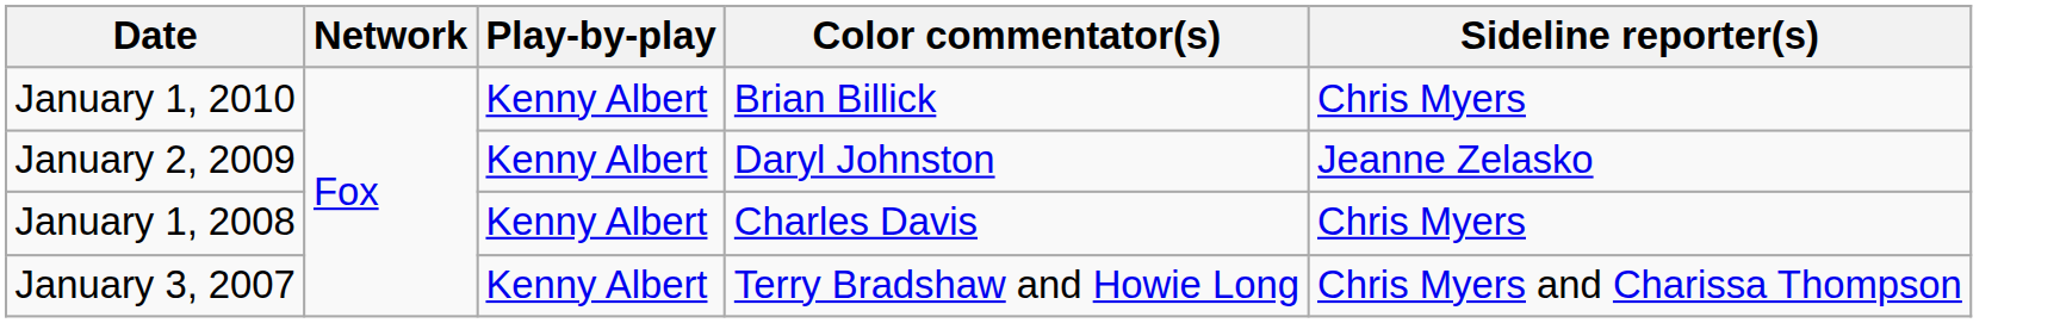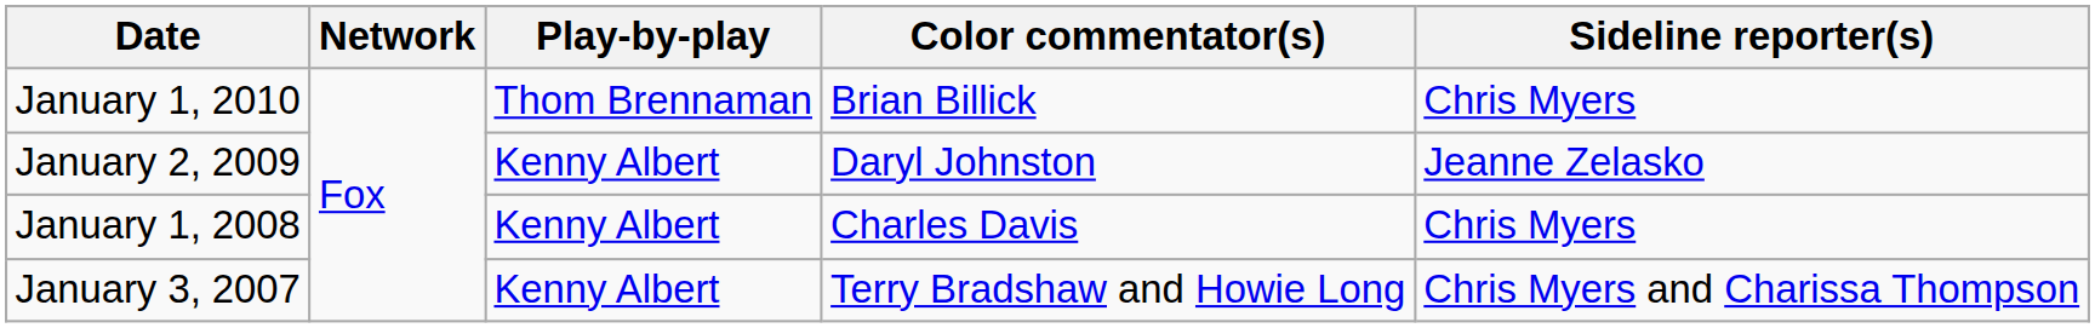January 1, 2010 | Play-by-play: Kenny Albert -> Thom Brennaman
